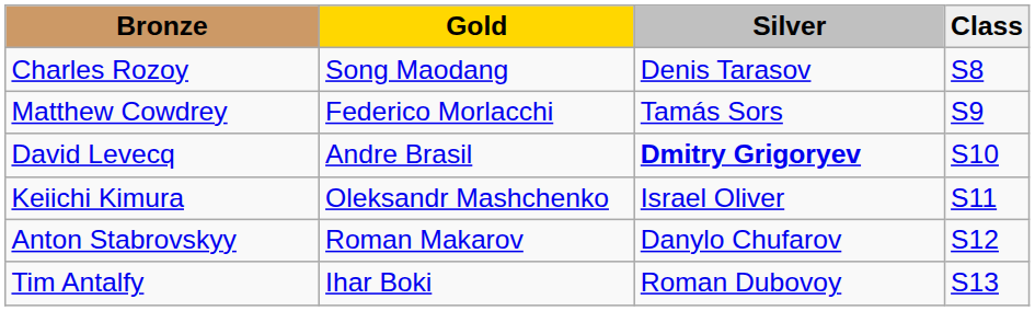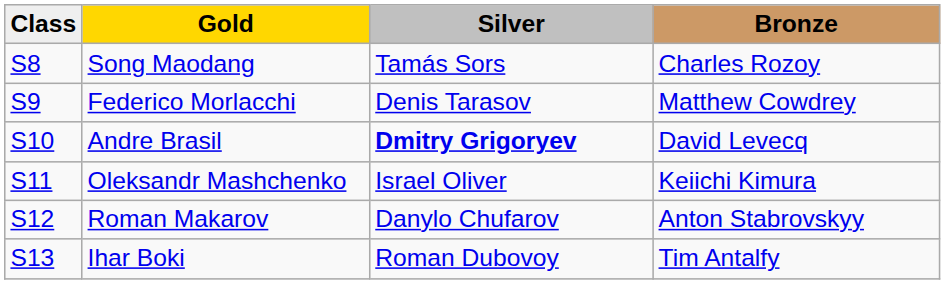columns swapped: Class <-> Bronze
Song Maodang | Silver: Denis Tarasov -> Tamás Sors
Federico Morlacchi | Silver: Tamás Sors -> Denis Tarasov
